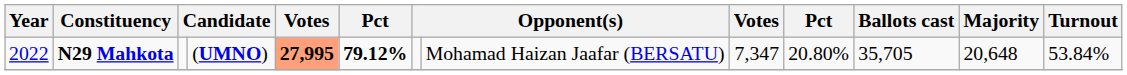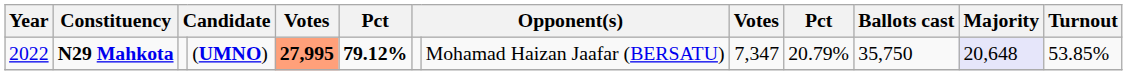N29 Mahkota | column 10: 20.80% -> 20.79%
N29 Mahkota | Ballots cast: 35,705 -> 35,750
N29 Mahkota | Majority: no background -> lavender background
N29 Mahkota | Turnout: 53.84% -> 53.85%
